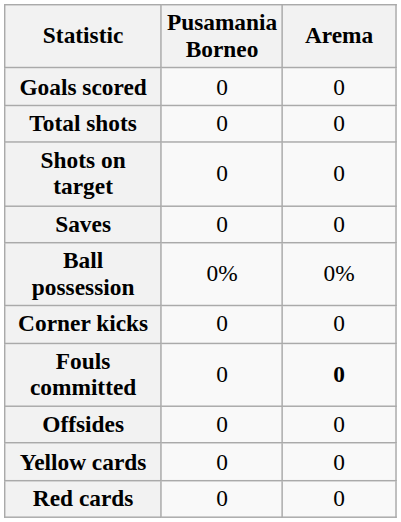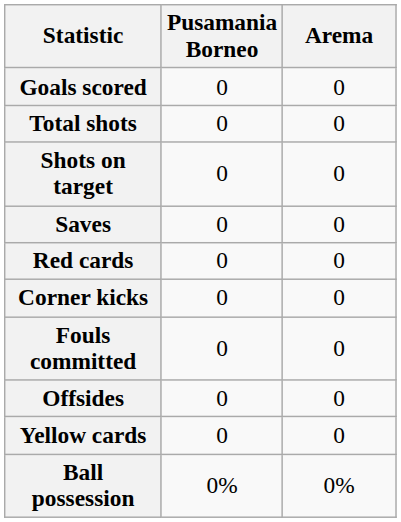rows swapped: Ball possession <-> Red cards
Fouls committed | Arema: bold -> normal
